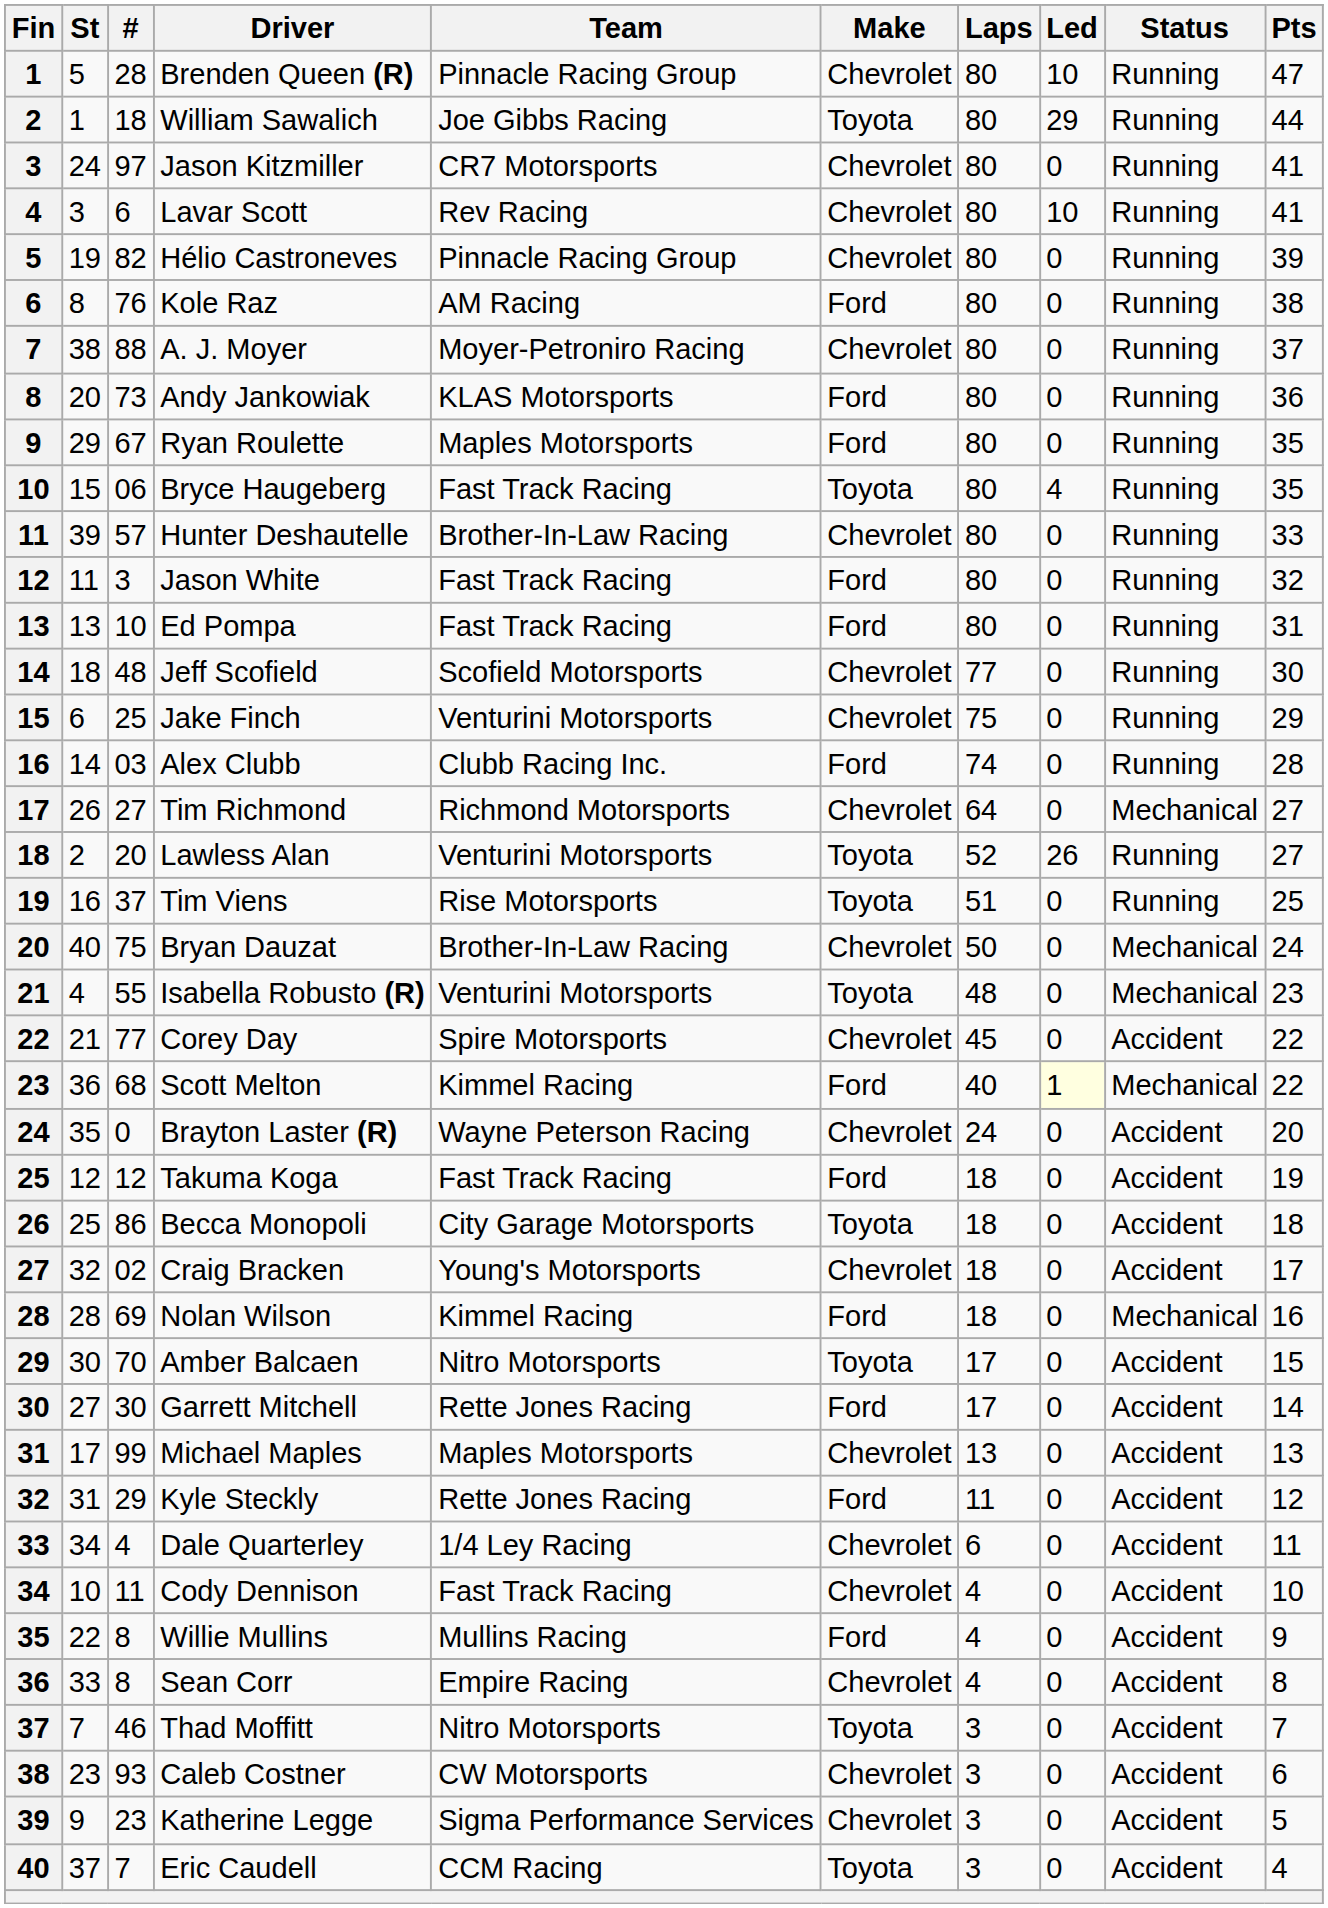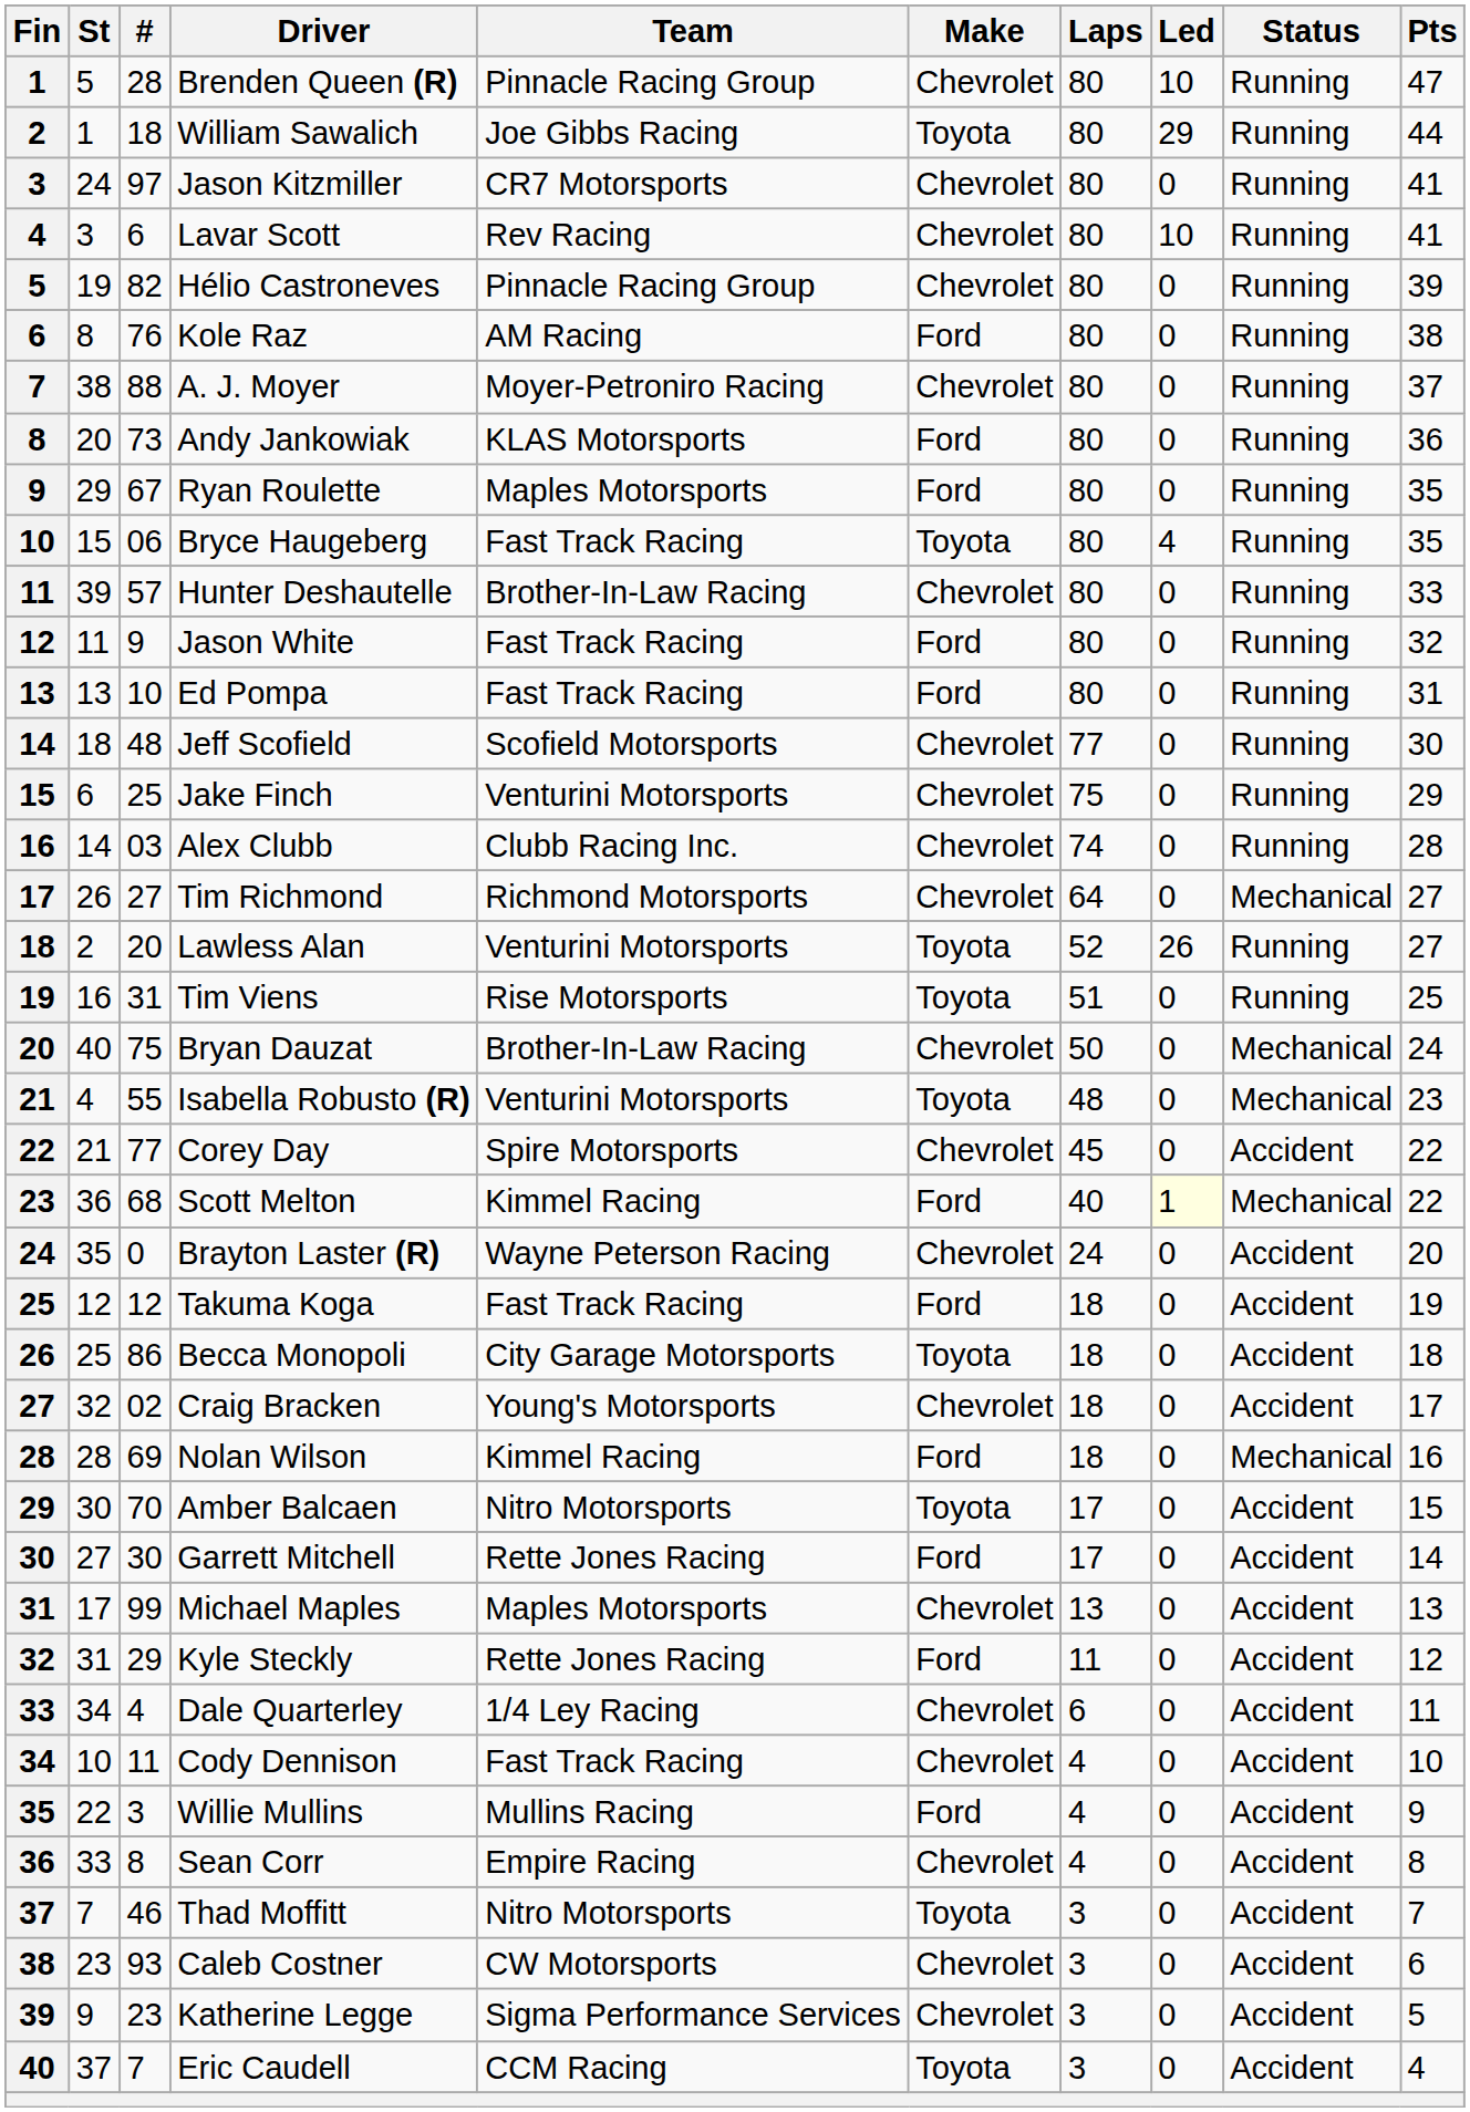Jason White | #: 3 -> 9
Alex Clubb | Make: Ford -> Chevrolet
Tim Viens | #: 37 -> 31
Willie Mullins | #: 8 -> 3
